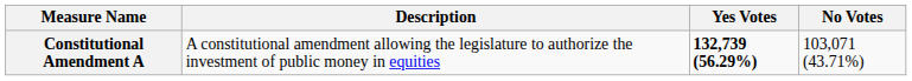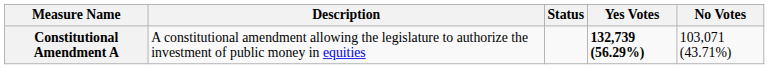+ column: Status
